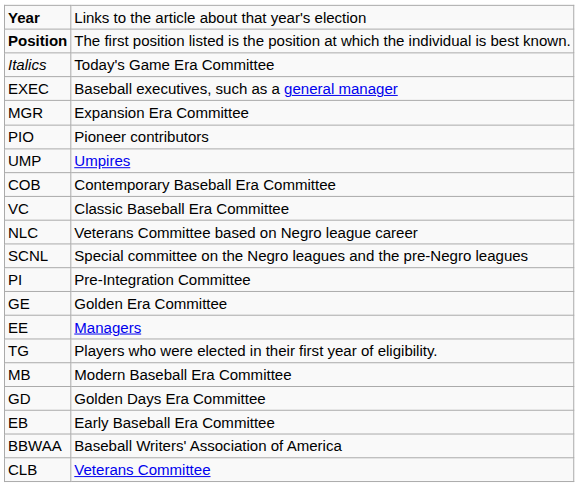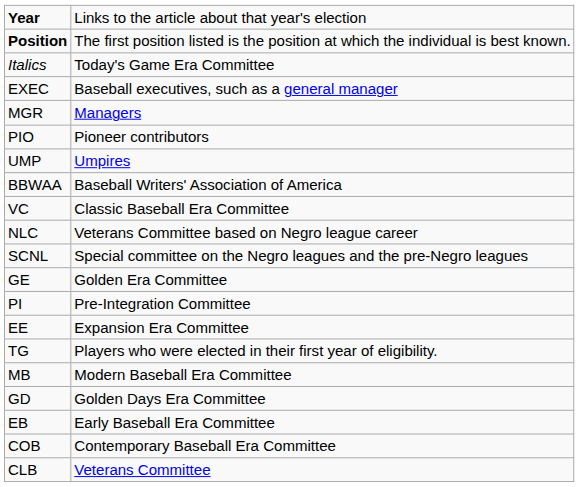MGR | column 2: Expansion Era Committee -> Managers
rows swapped: BBWAA <-> COB
rows swapped: PI <-> GE
EE | column 2: Managers -> Expansion Era Committee
